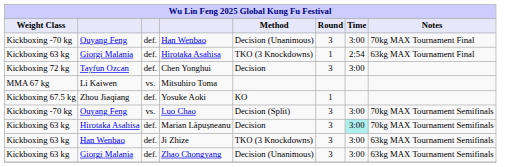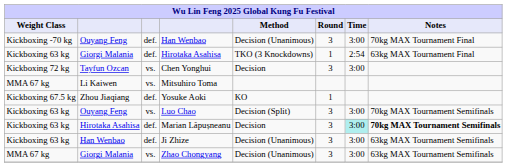Chen Yonghui | column 3: def. -> vs.
Luo Chao | Weight Class: Kickboxing -70 kg -> Kickboxing 63 kg
Marian Lăpușneanu | Notes: normal -> bold
Ji Zhize | Method: TKO (3 Knockdowns) -> Decision (Unanimous)
Zhao Chongyang | Weight Class: Kickboxing 63 kg -> MMA 67 kg
Zhao Chongyang | column 3: def. -> vs.
